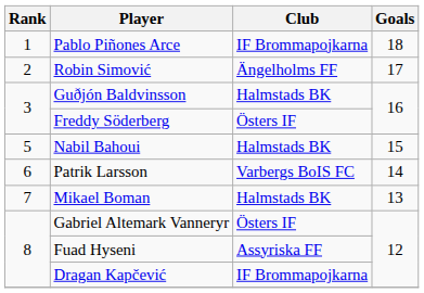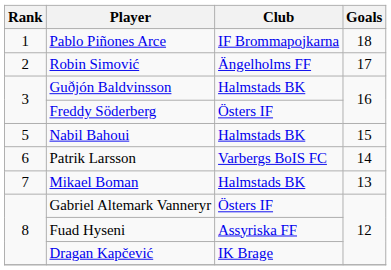Dragan Kapčević | Club: IF Brommapojkarna -> IK Brage
